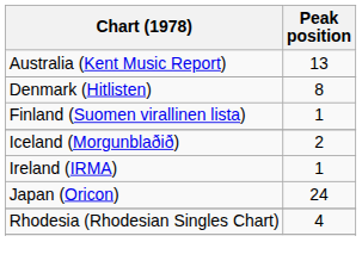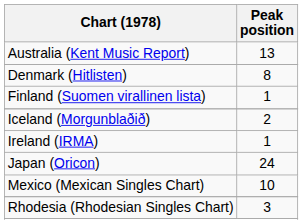+ row: Mexico (Mexican Singles Chart) | 10
Rhodesia (Rhodesian Singles Chart) | Peak position: 4 -> 3
